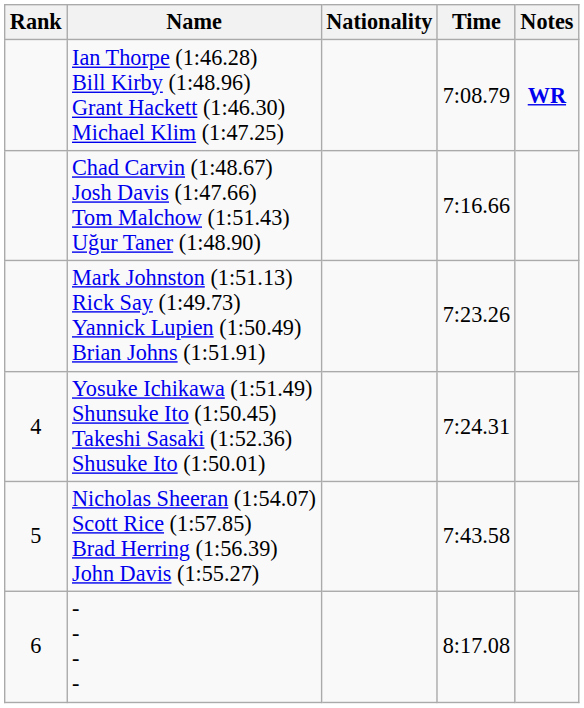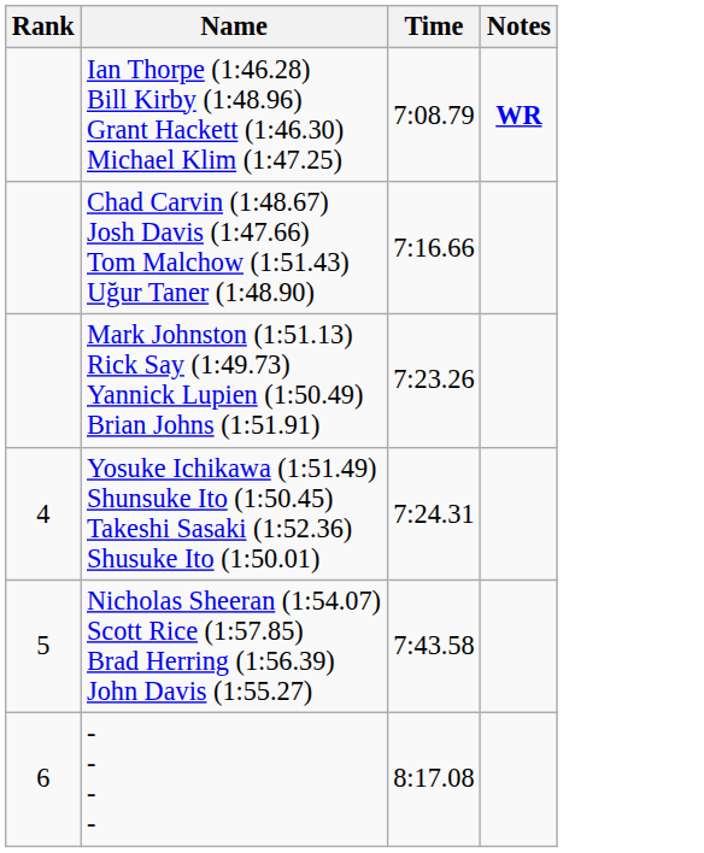- column: Nationality
